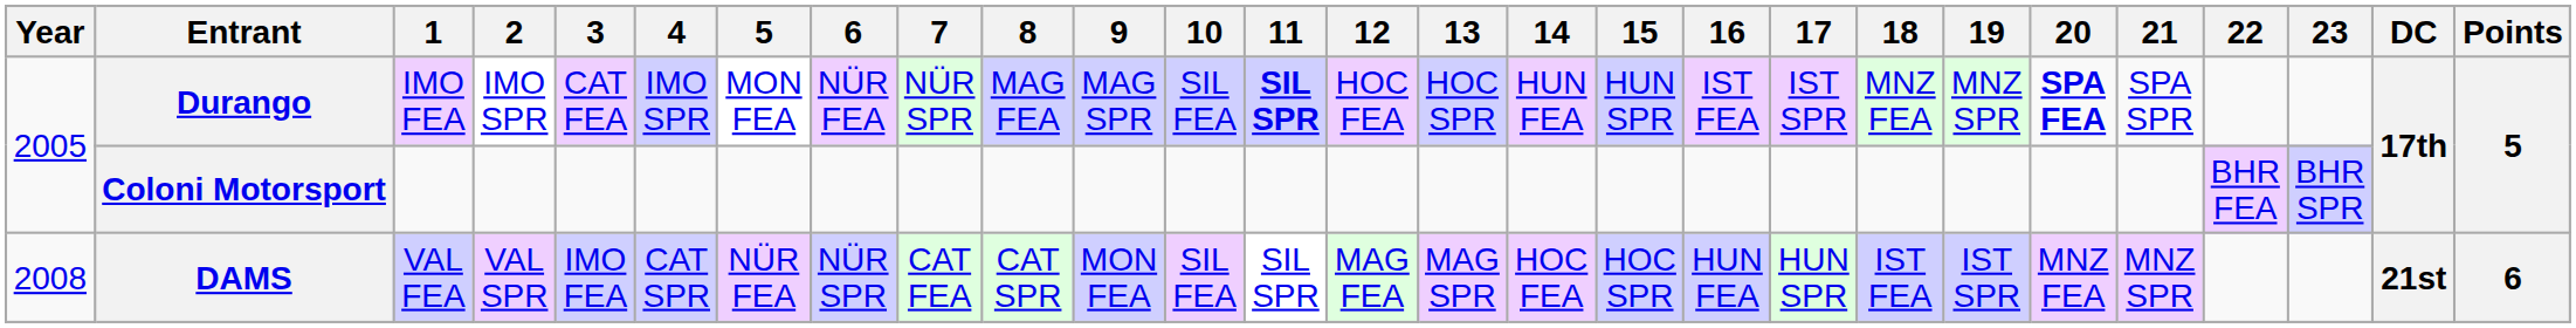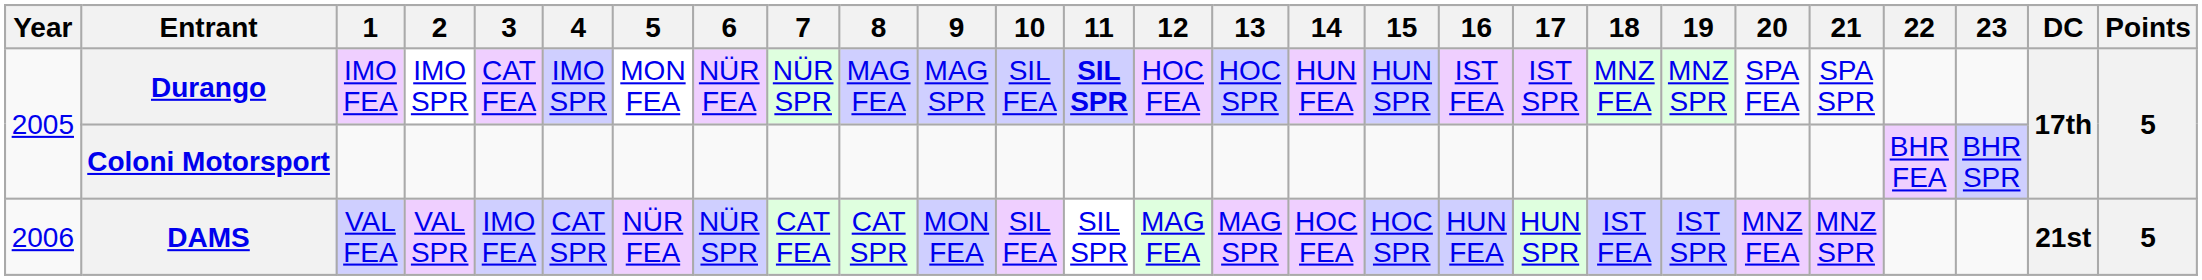Durango | 20: bold -> normal
DAMS | Year: 2008 -> 2006
DAMS | Points: 6 -> 5
